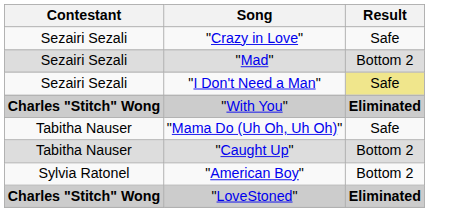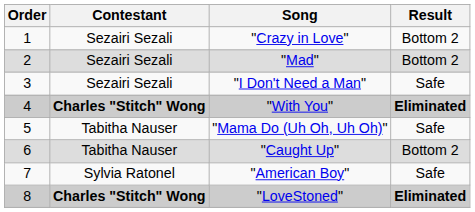+ column: Order | 1 | 2 | 3 | 4 | 5 | 6 | 7 | 8
"Crazy in Love" | Result: Safe -> Bottom 2
"I Don't Need a Man" | Result: khaki background -> no background
"American Boy" | Result: Bottom 2 -> Safe
